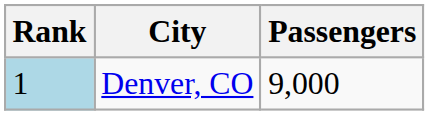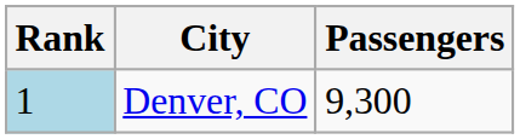Denver, CO | Passengers: 9,000 -> 9,300
